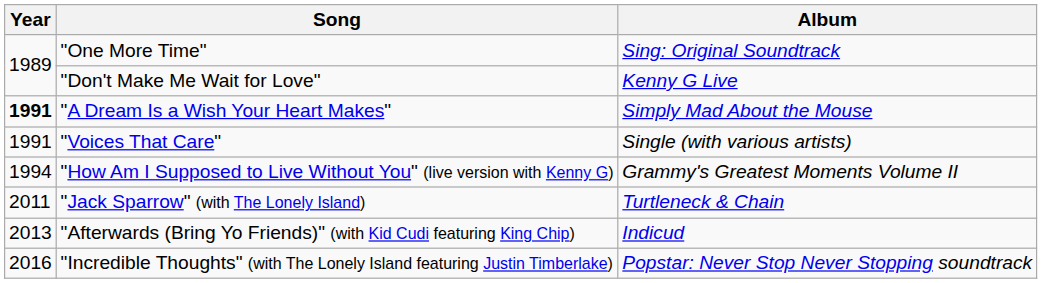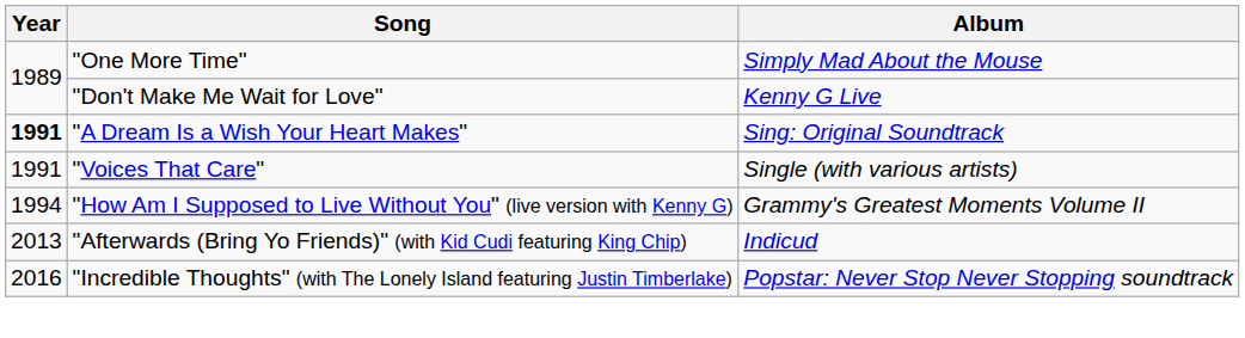"One More Time" | Album: Sing: Original Soundtrack -> Simply Mad About the Mouse
"A Dream Is a Wish Your Heart Makes" | Album: Simply Mad About the Mouse -> Sing: Original Soundtrack
- row: 2011 | "Jack Sparrow" (with The Lonely Island) | Turtleneck & Chain
